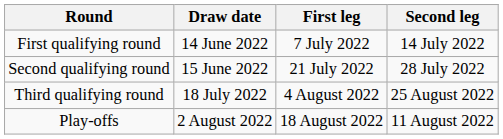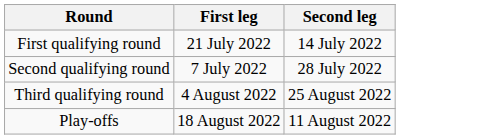- column: Draw date | 14 June 2022 | 15 June 2022 | 18 July 2022 | 2 August 2022
First qualifying round | First leg: 7 July 2022 -> 21 July 2022
Second qualifying round | First leg: 21 July 2022 -> 7 July 2022
